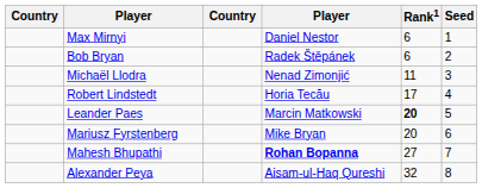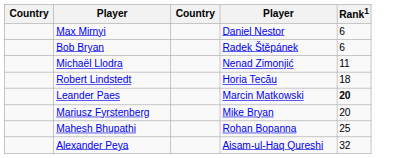- column: Seed | 1 | 2 | 3 | 4 | 5 | 6 | 7 | 8
Robert Lindstedt | Rank1: 17 -> 18
Mahesh Bhupathi | column 4: bold -> normal
Mahesh Bhupathi | Rank1: 27 -> 25
